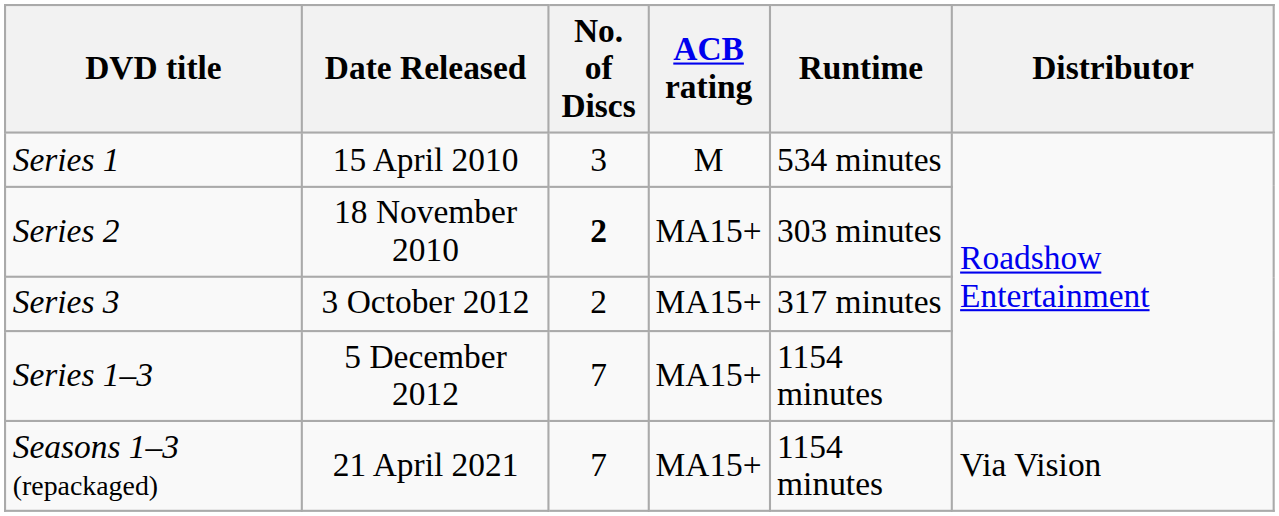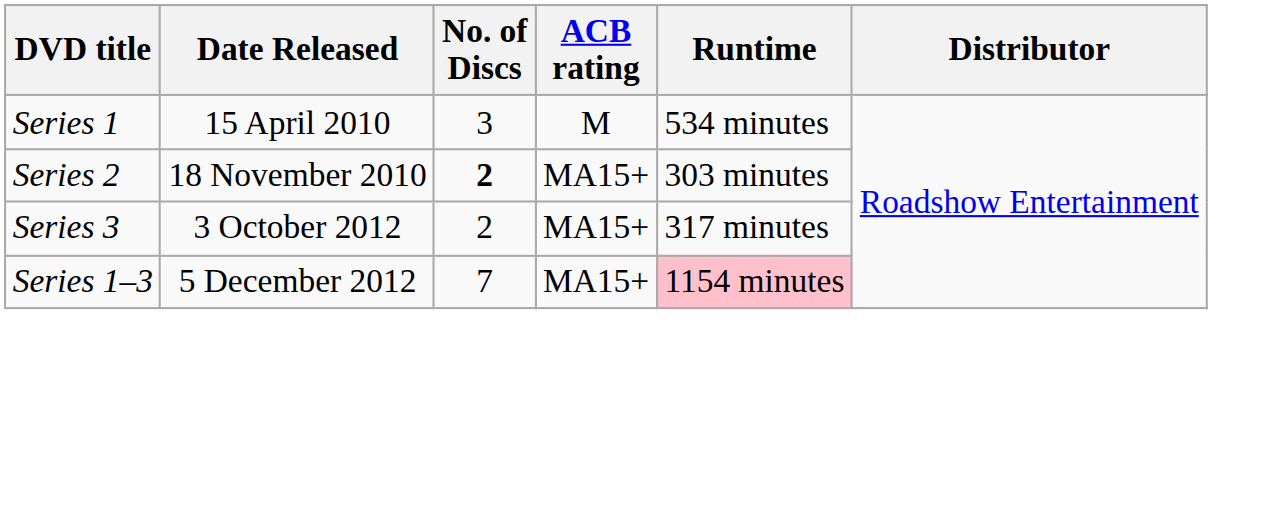Series 1–3 | Runtime: no background -> pink background
- row: Seasons 1–3 (repackaged) | 21 April 2021 | 7 | MA15+ | 1154 minutes | Via Vision
